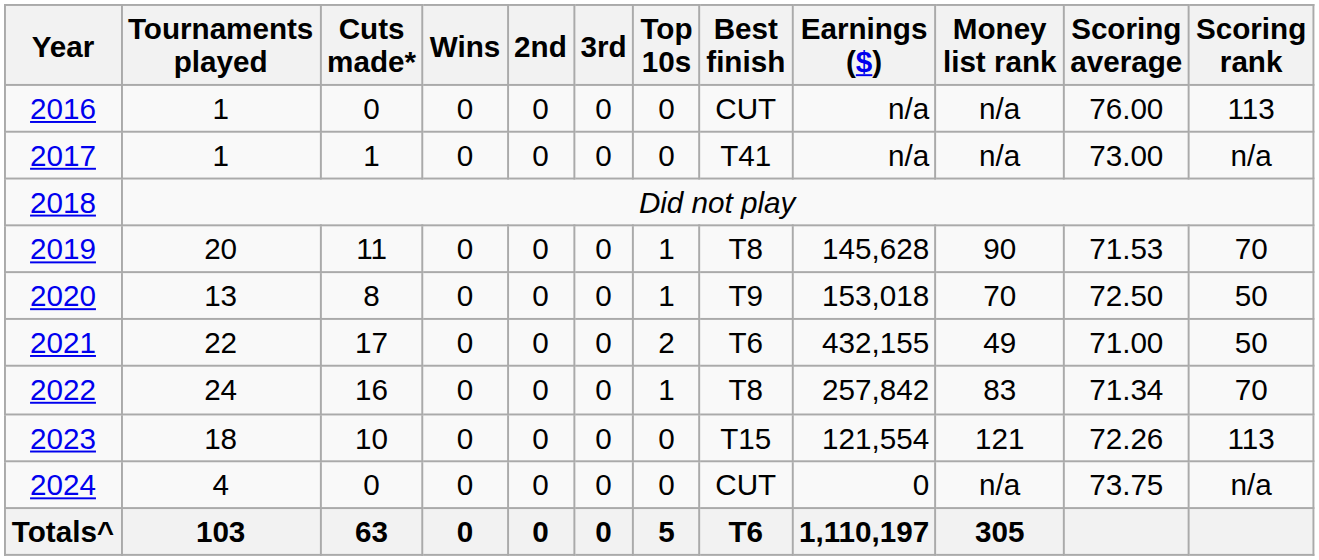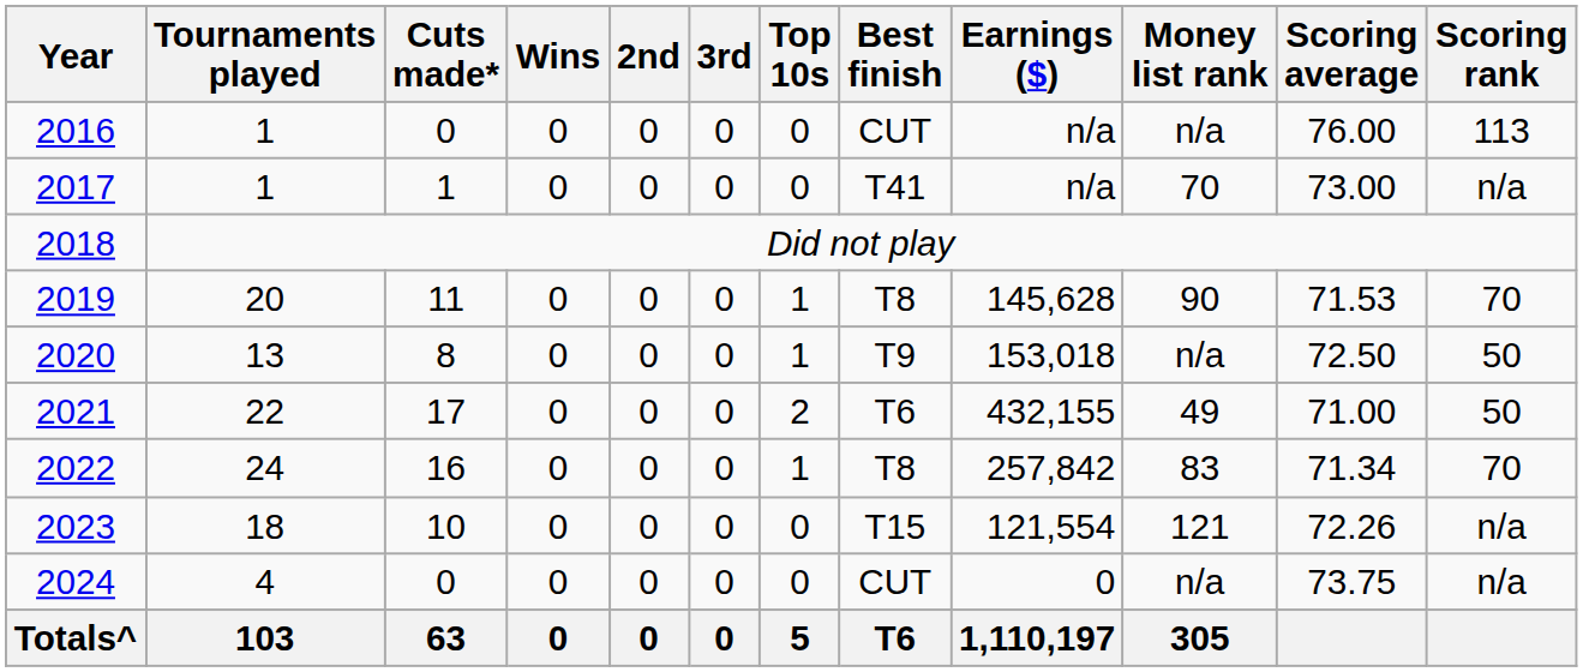2017 | Money list rank: n/a -> 70
2020 | Money list rank: 70 -> n/a
2023 | Scoring rank: 113 -> n/a
